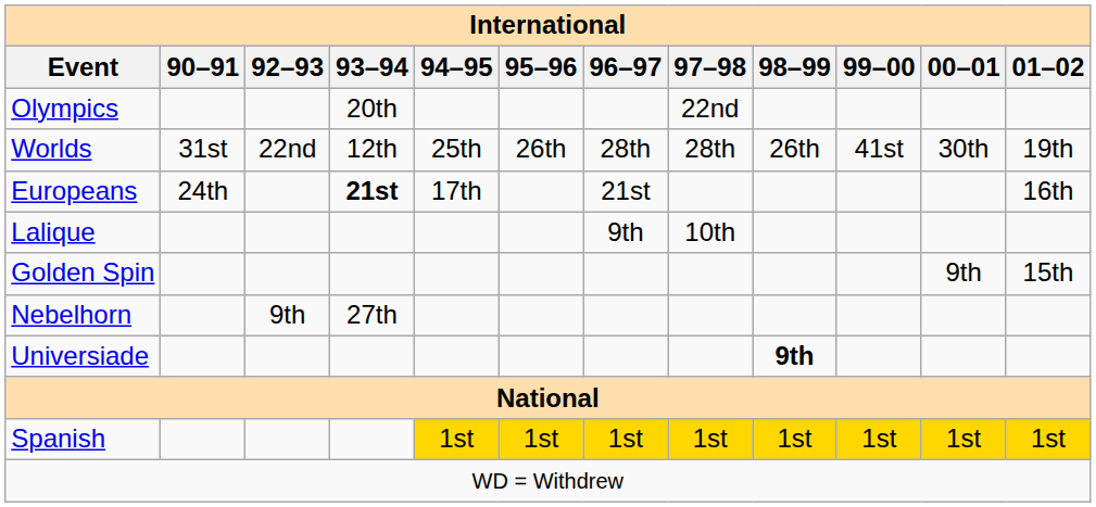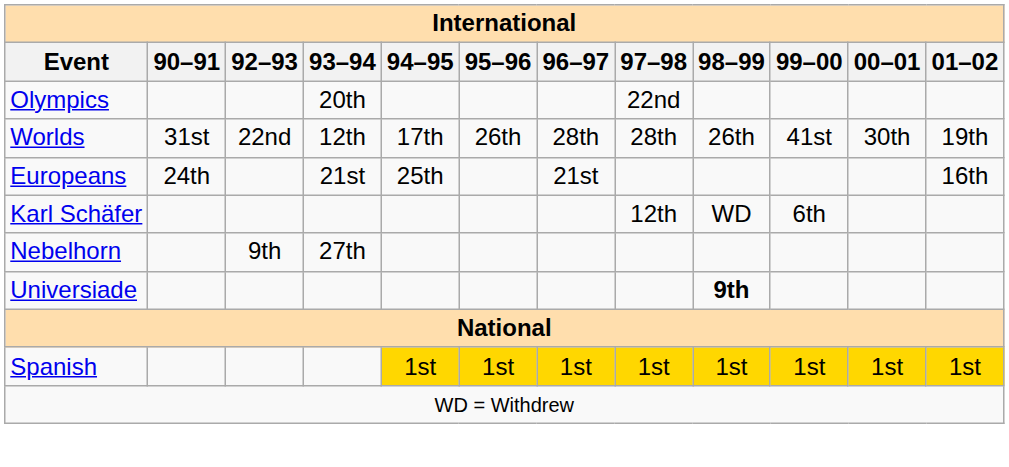Worlds | 94–95: 25th -> 17th
Europeans | 93–94: bold -> normal
Europeans | 94–95: 17th -> 25th
- row: Lalique | 9th | 10th
- row: Golden Spin | 9th | 15th
+ row: Karl Schäfer | 12th | WD | 6th
